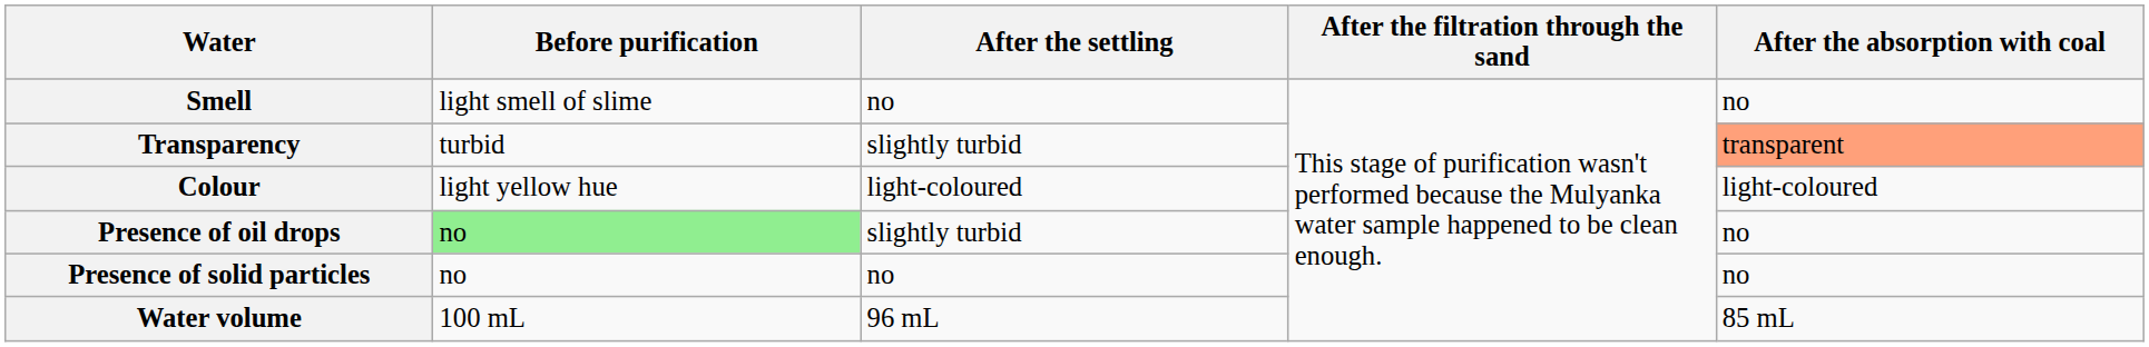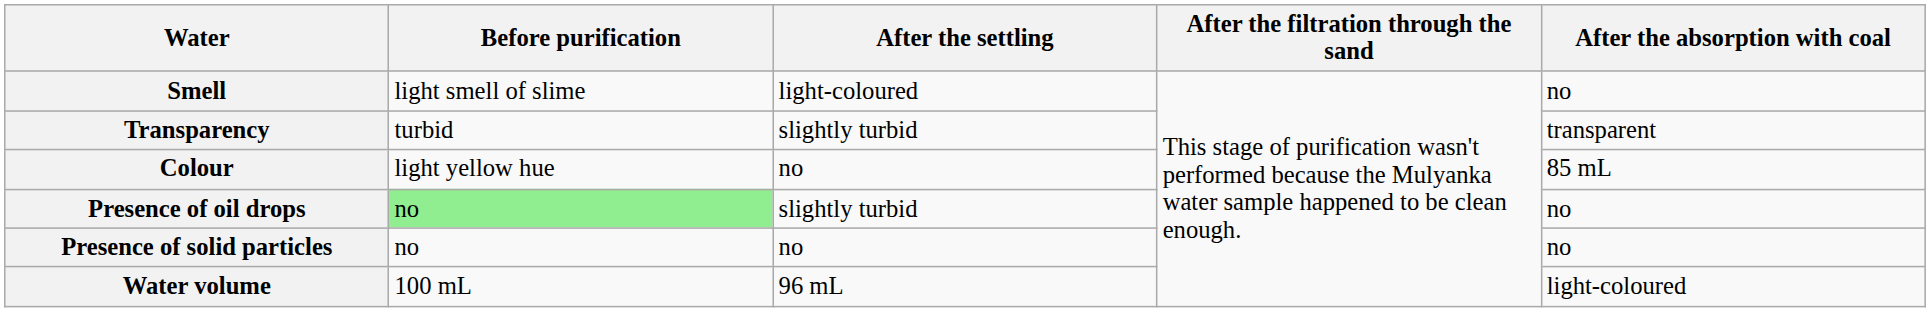Smell | After the settling: no -> light-coloured
Transparency | After the absorption with coal: lightsalmon background -> no background
Colour | After the settling: light-coloured -> no
Colour | After the absorption with coal: light-coloured -> 85 mL
Water volume | After the absorption with coal: 85 mL -> light-coloured
